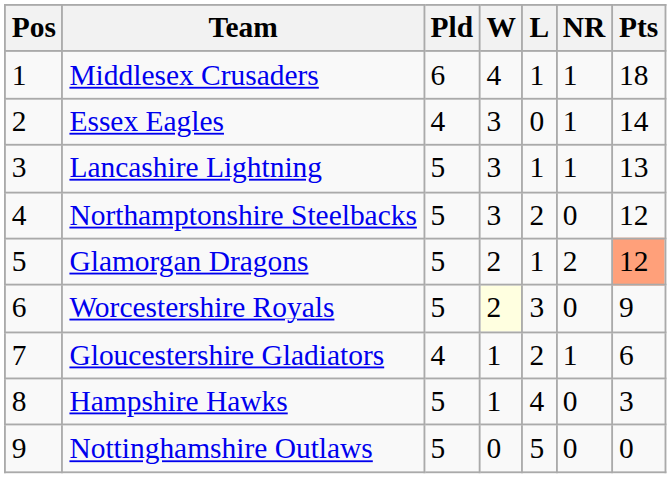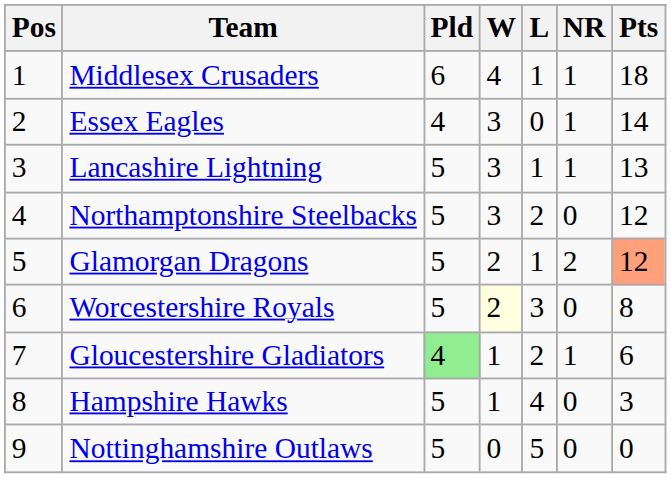Worcestershire Royals | Pts: 9 -> 8
Gloucestershire Gladiators | Pld: no background -> lightgreen background
